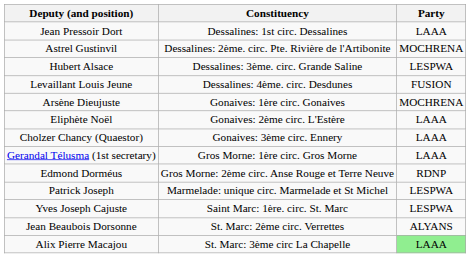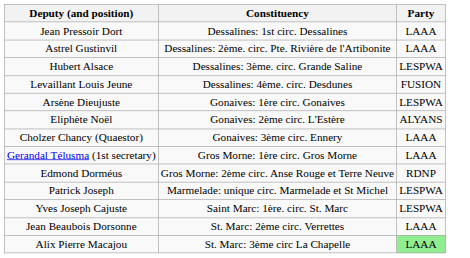Astrel Gustinvil | Party: MOCHRENA -> LAAA
Arsène Dieujuste | Party: MOCHRENA -> LESPWA
Eliphète Noël | Party: LAAA -> ALYANS
Jean Beaubois Dorsonne | Party: ALYANS -> LAAA
